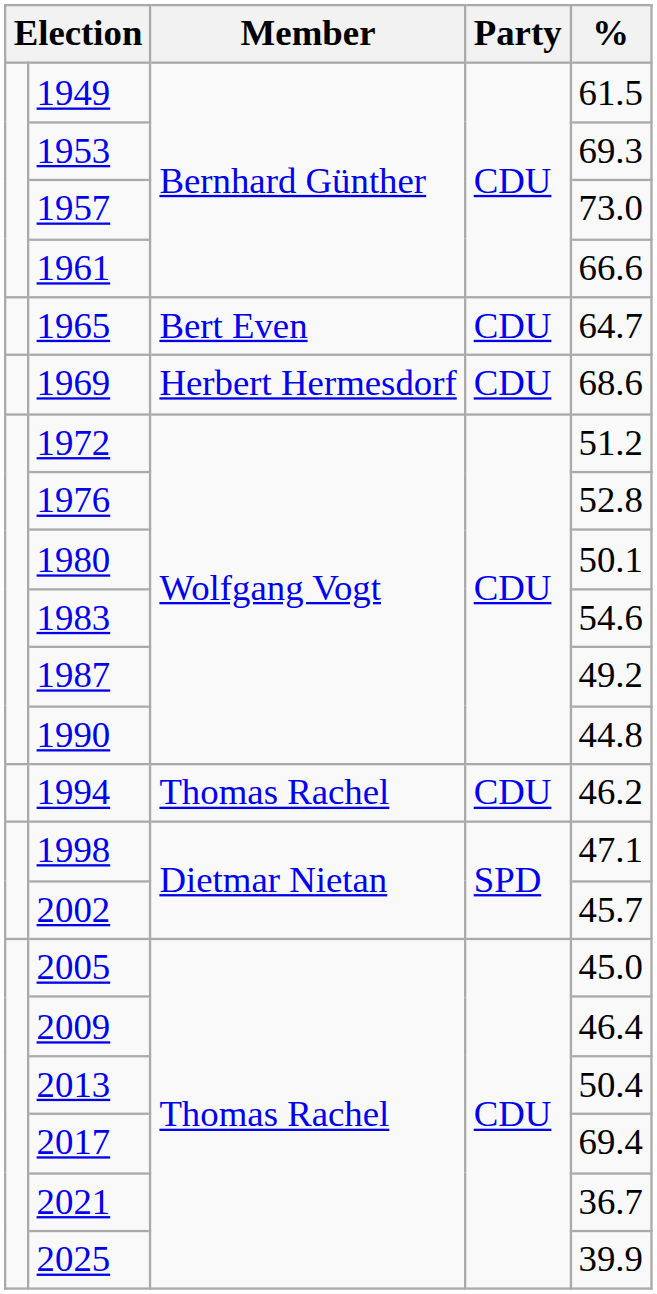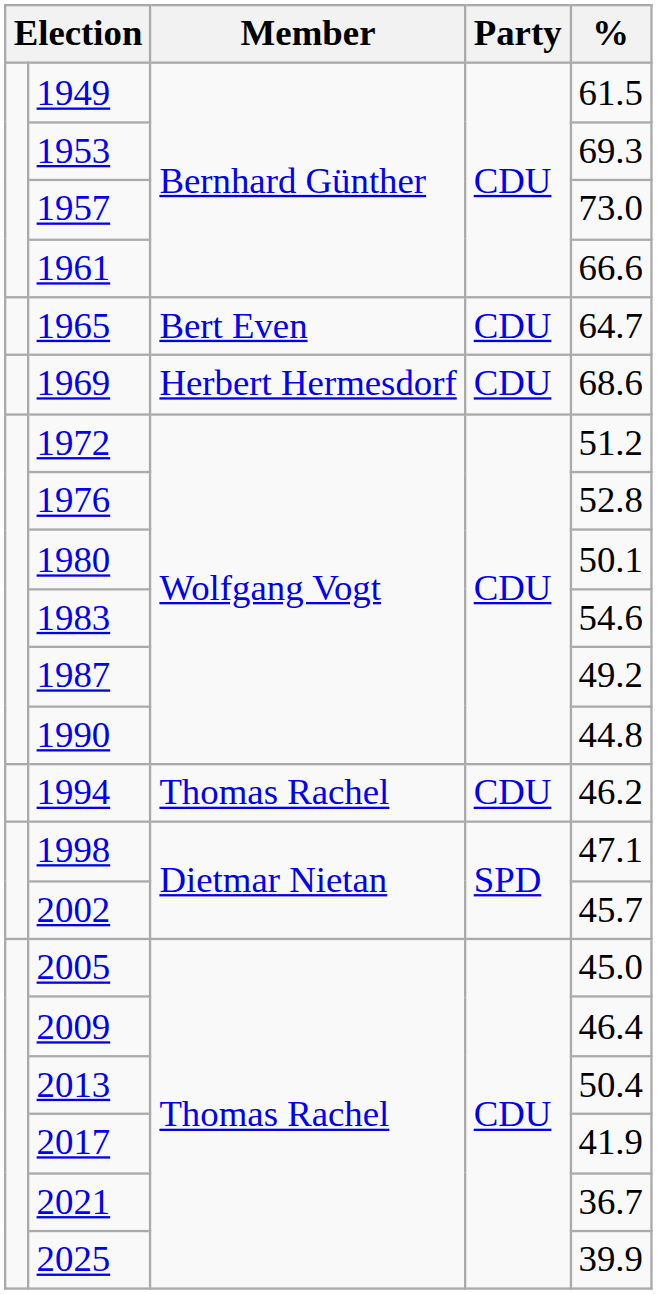2017 | %: 69.4 -> 41.9
